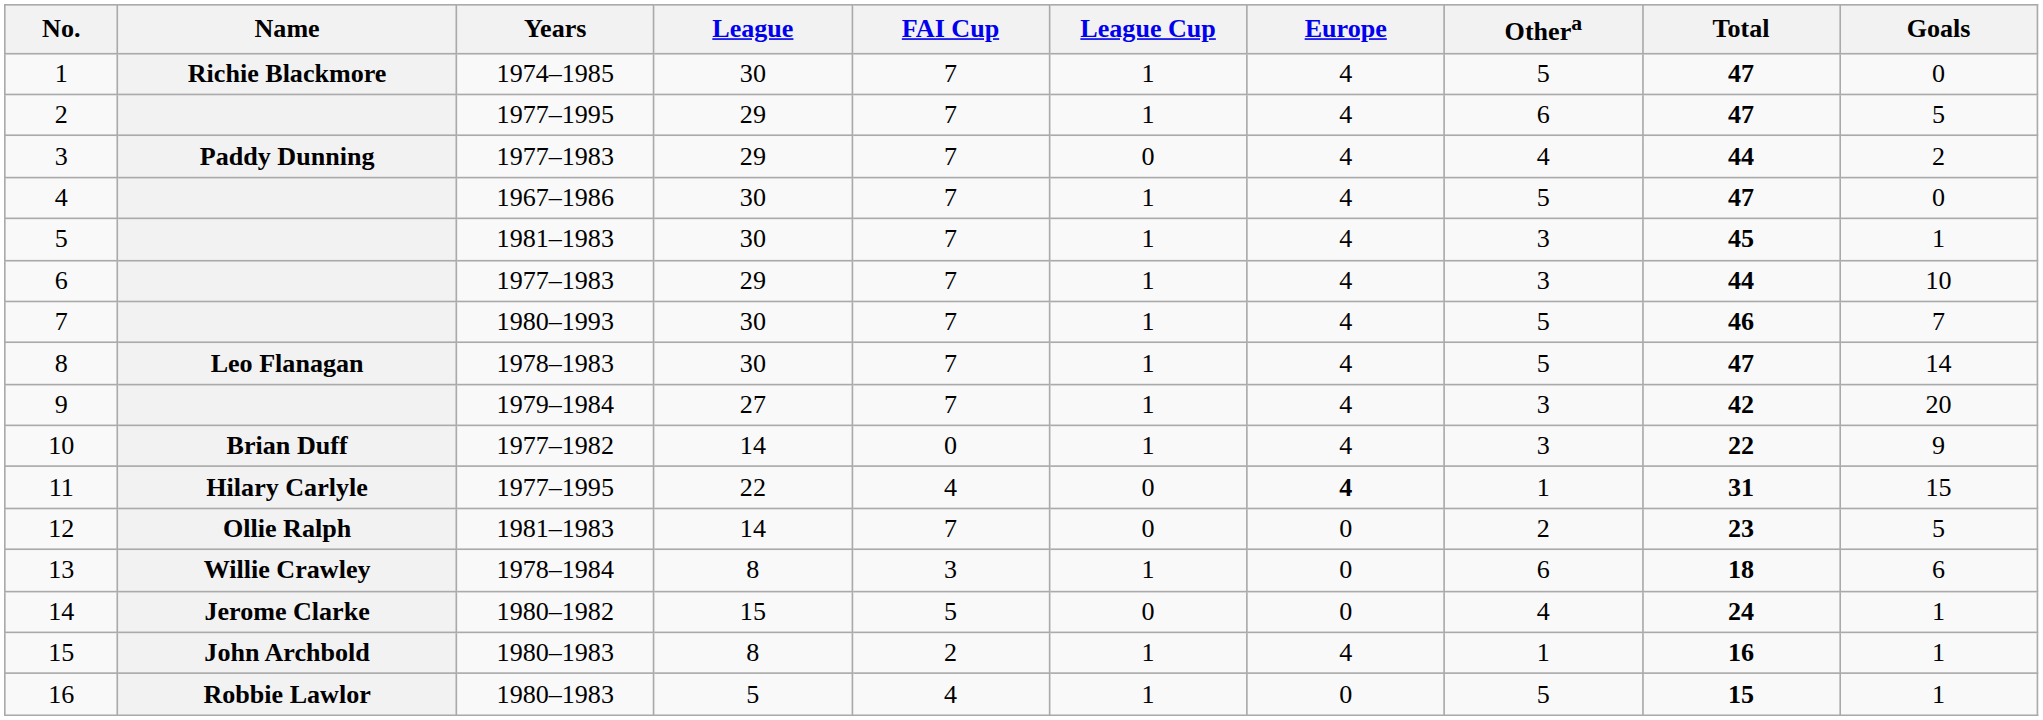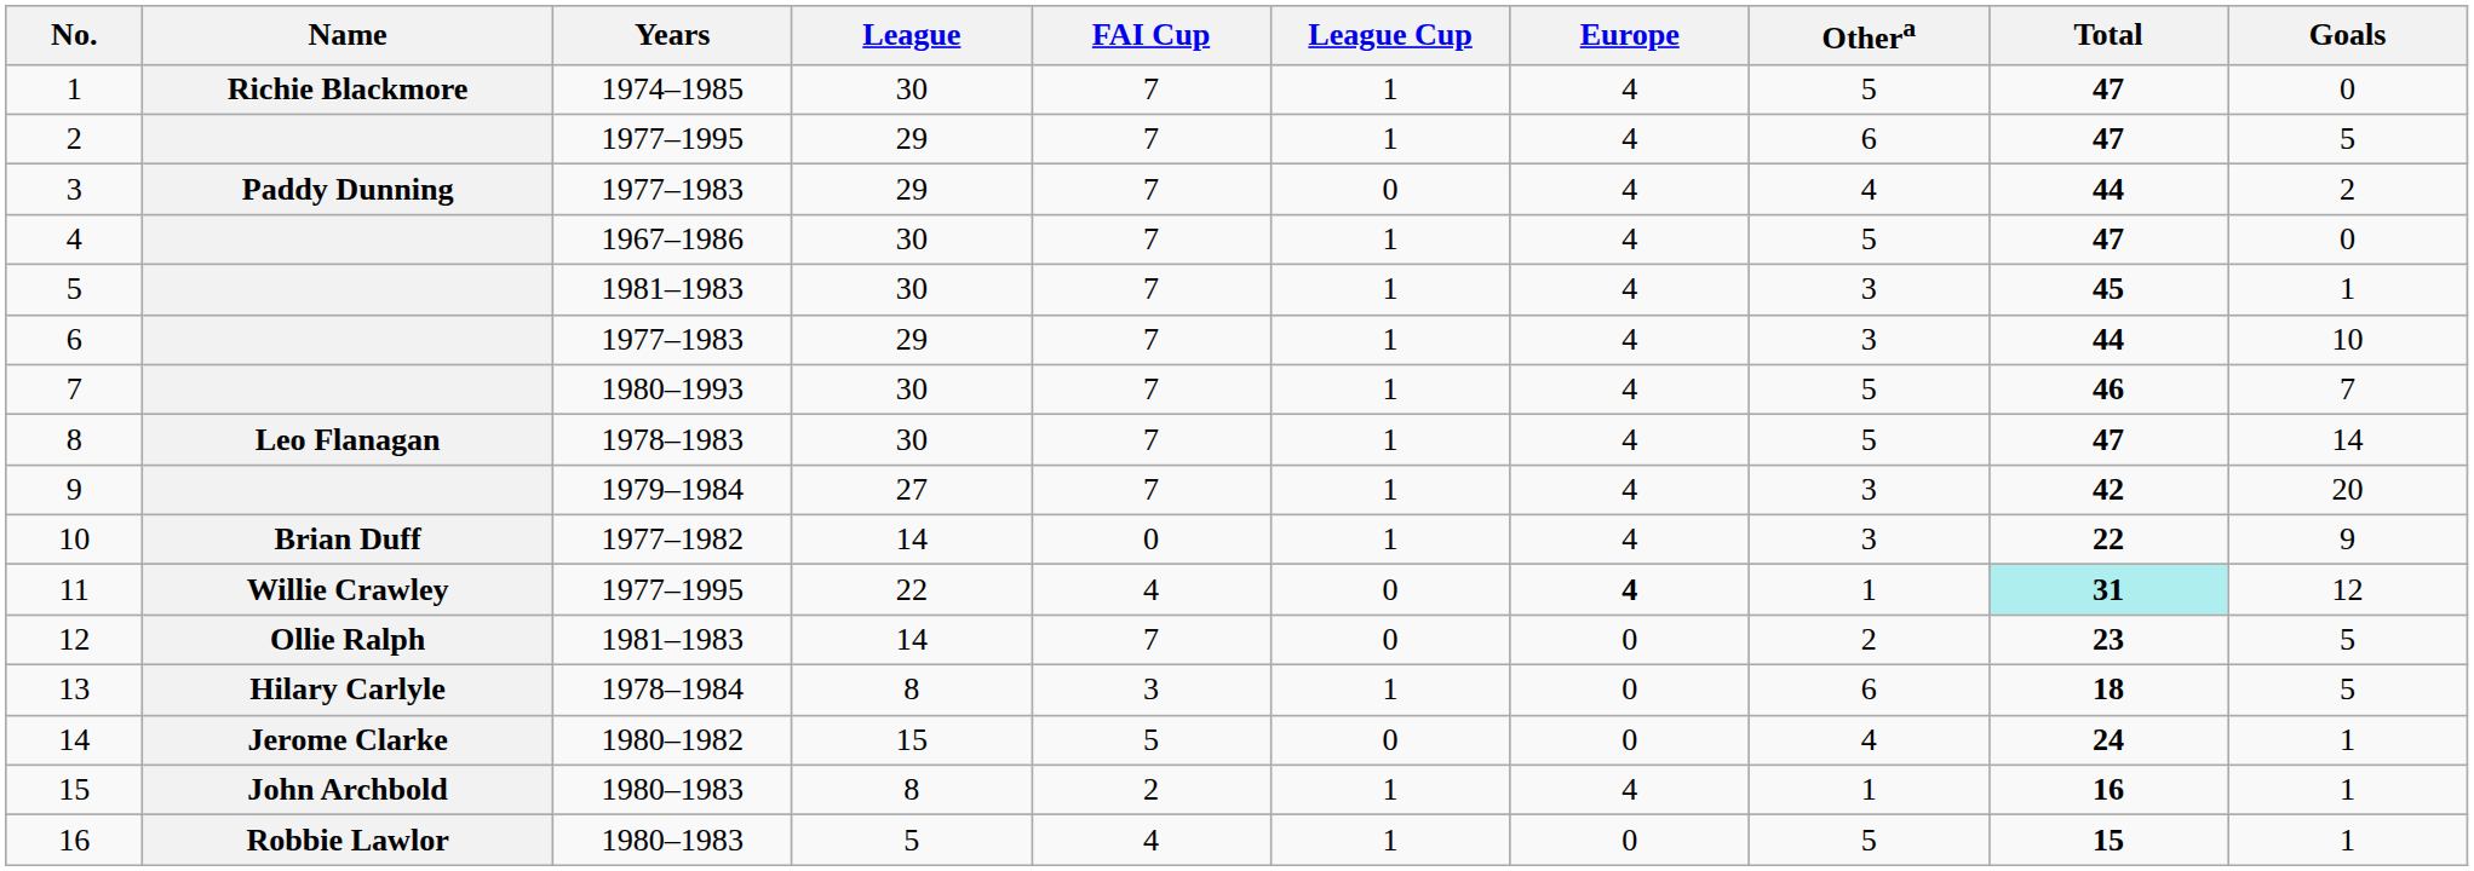11 | Name: Hilary Carlyle -> Willie Crawley
11 | Total: no background -> paleturquoise background
11 | Goals: 15 -> 12
13 | Name: Willie Crawley -> Hilary Carlyle
13 | Goals: 6 -> 5
